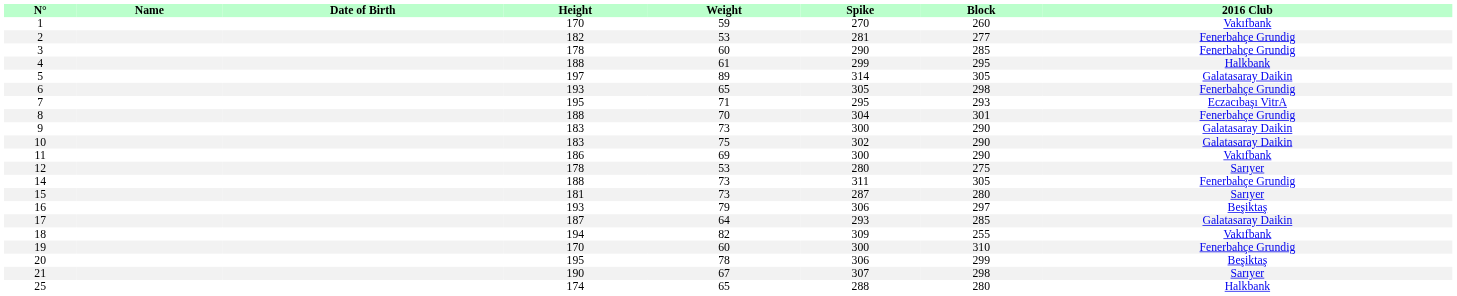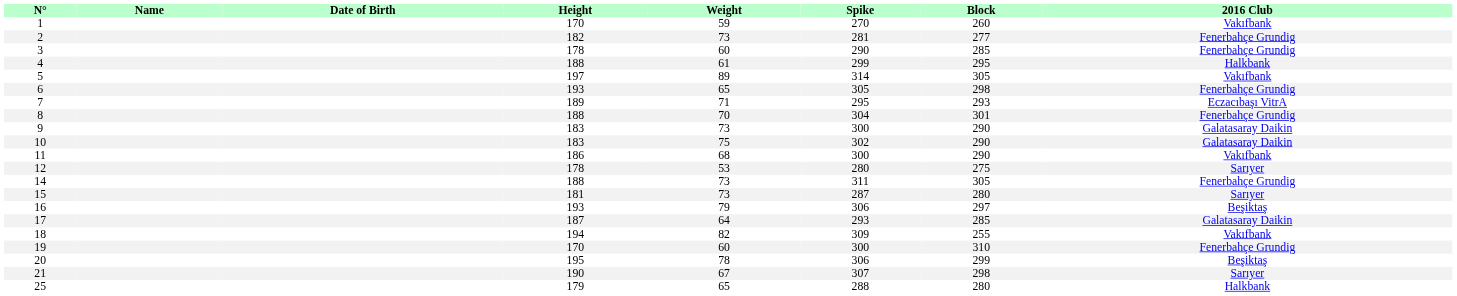2 | Weight: 53 -> 73
5 | 2016 Club: Galatasaray Daikin -> Vakıfbank
7 | Height: 195 -> 189
11 | Weight: 69 -> 68
25 | Height: 174 -> 179
